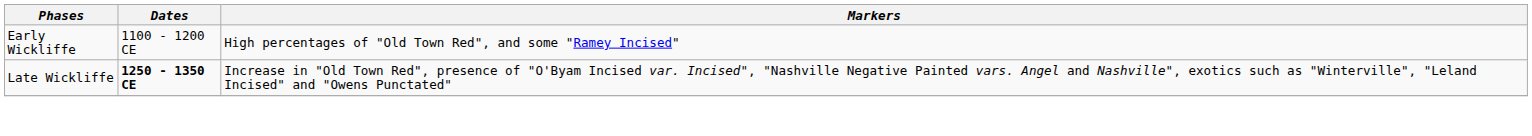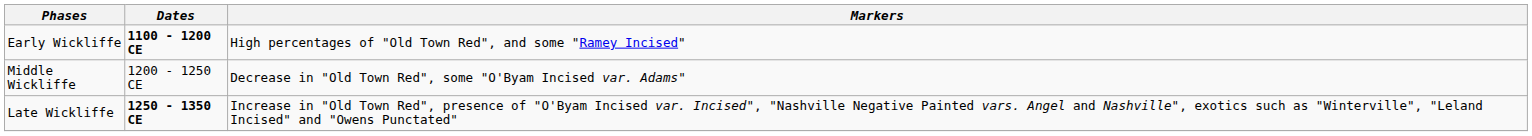Early Wickliffe | Dates: normal -> bold
+ row: Middle Wickliffe | 1200 - 1250 CE | Decrease in "Old Town Red", some "O'Byam Incised var. Adams"
